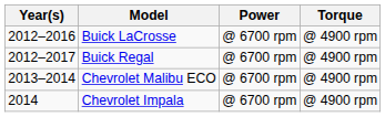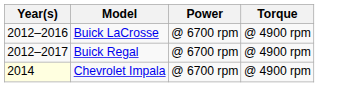- row: 2013–2014 | Chevrolet Malibu ECO | @ 6700 rpm | @ 4900 rpm
Chevrolet Impala | Year(s): no background -> lightyellow background
